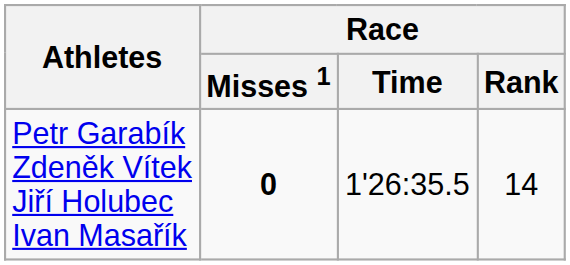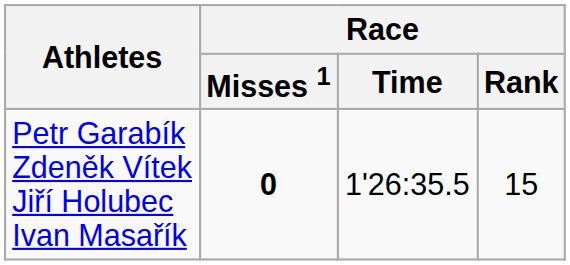Petr Garabík Zdeněk Vítek Jiří Holubec Ivan Masařík | Race / Rank: 14 -> 15
